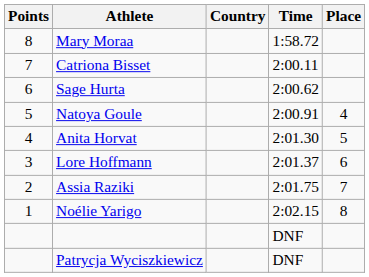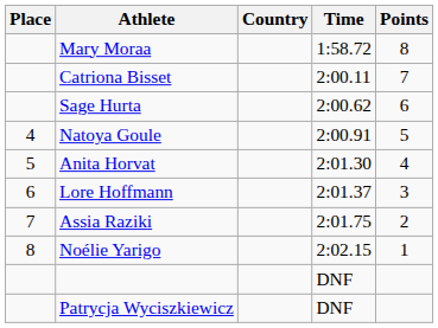columns swapped: Place <-> Points
